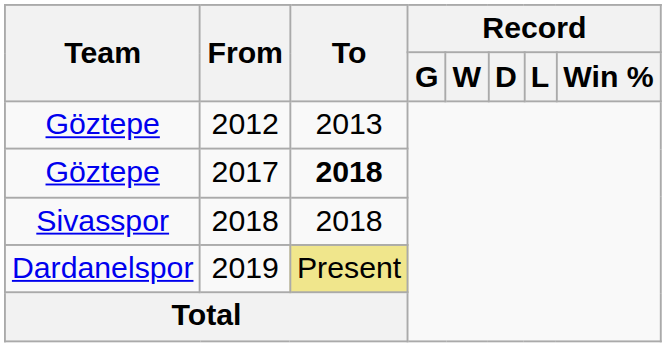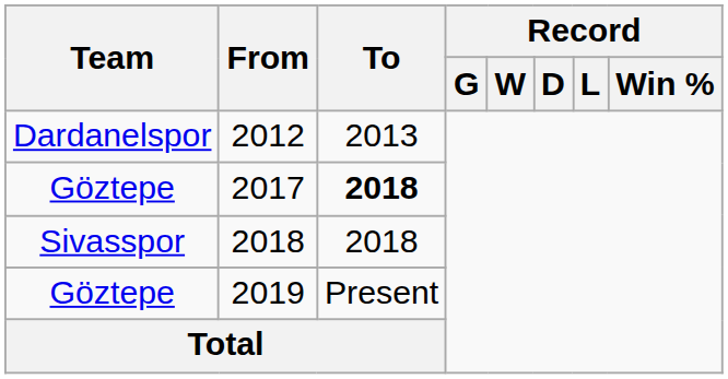2012 | Team: Göztepe -> Dardanelspor
2019 | Team: Dardanelspor -> Göztepe
2019 | To: khaki background -> no background
